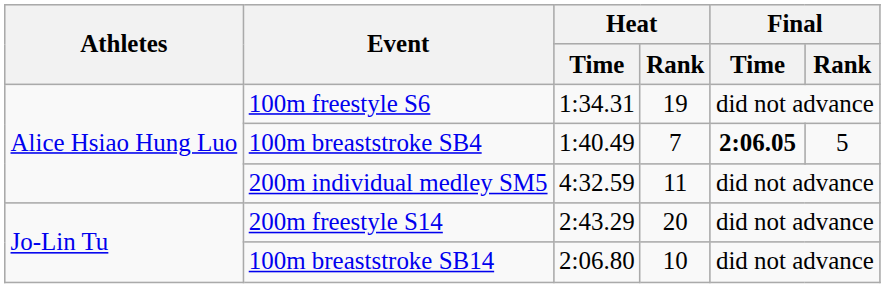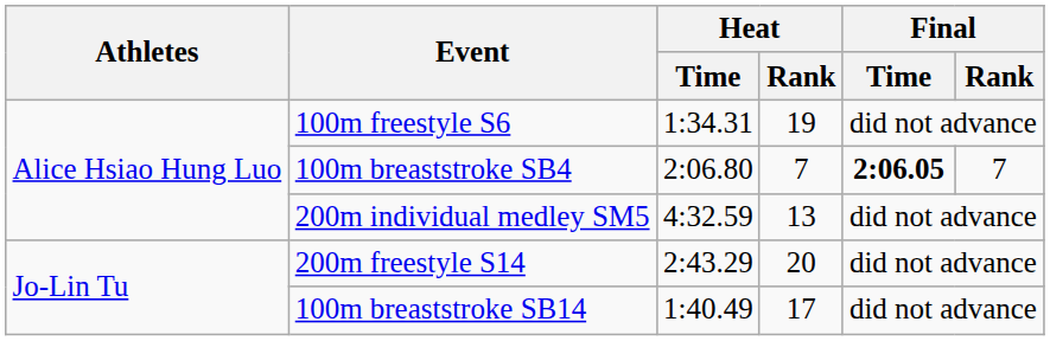100m breaststroke SB4 | Heat / Time: 1:40.49 -> 2:06.80
100m breaststroke SB4 | Final / Rank: 5 -> 7
200m individual medley SM5 | Heat / Rank: 11 -> 13
100m breaststroke SB14 | Heat / Time: 2:06.80 -> 1:40.49
100m breaststroke SB14 | Heat / Rank: 10 -> 17
